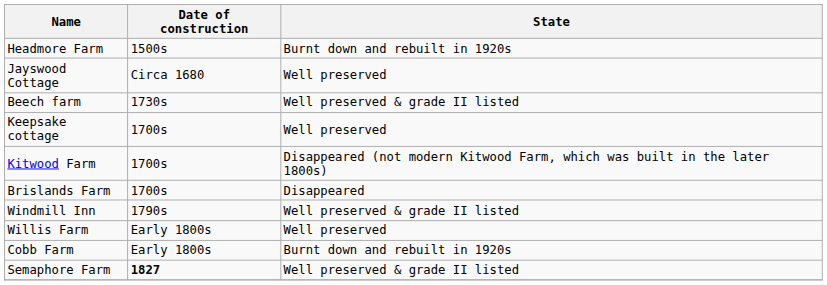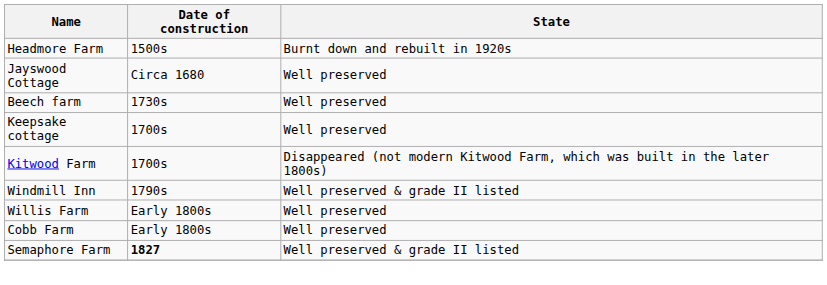Beech farm | State: Well preserved & grade II listed -> Well preserved
- row: Brislands Farm | 1700s | Disappeared
Cobb Farm | State: Burnt down and rebuilt in 1920s -> Well preserved
